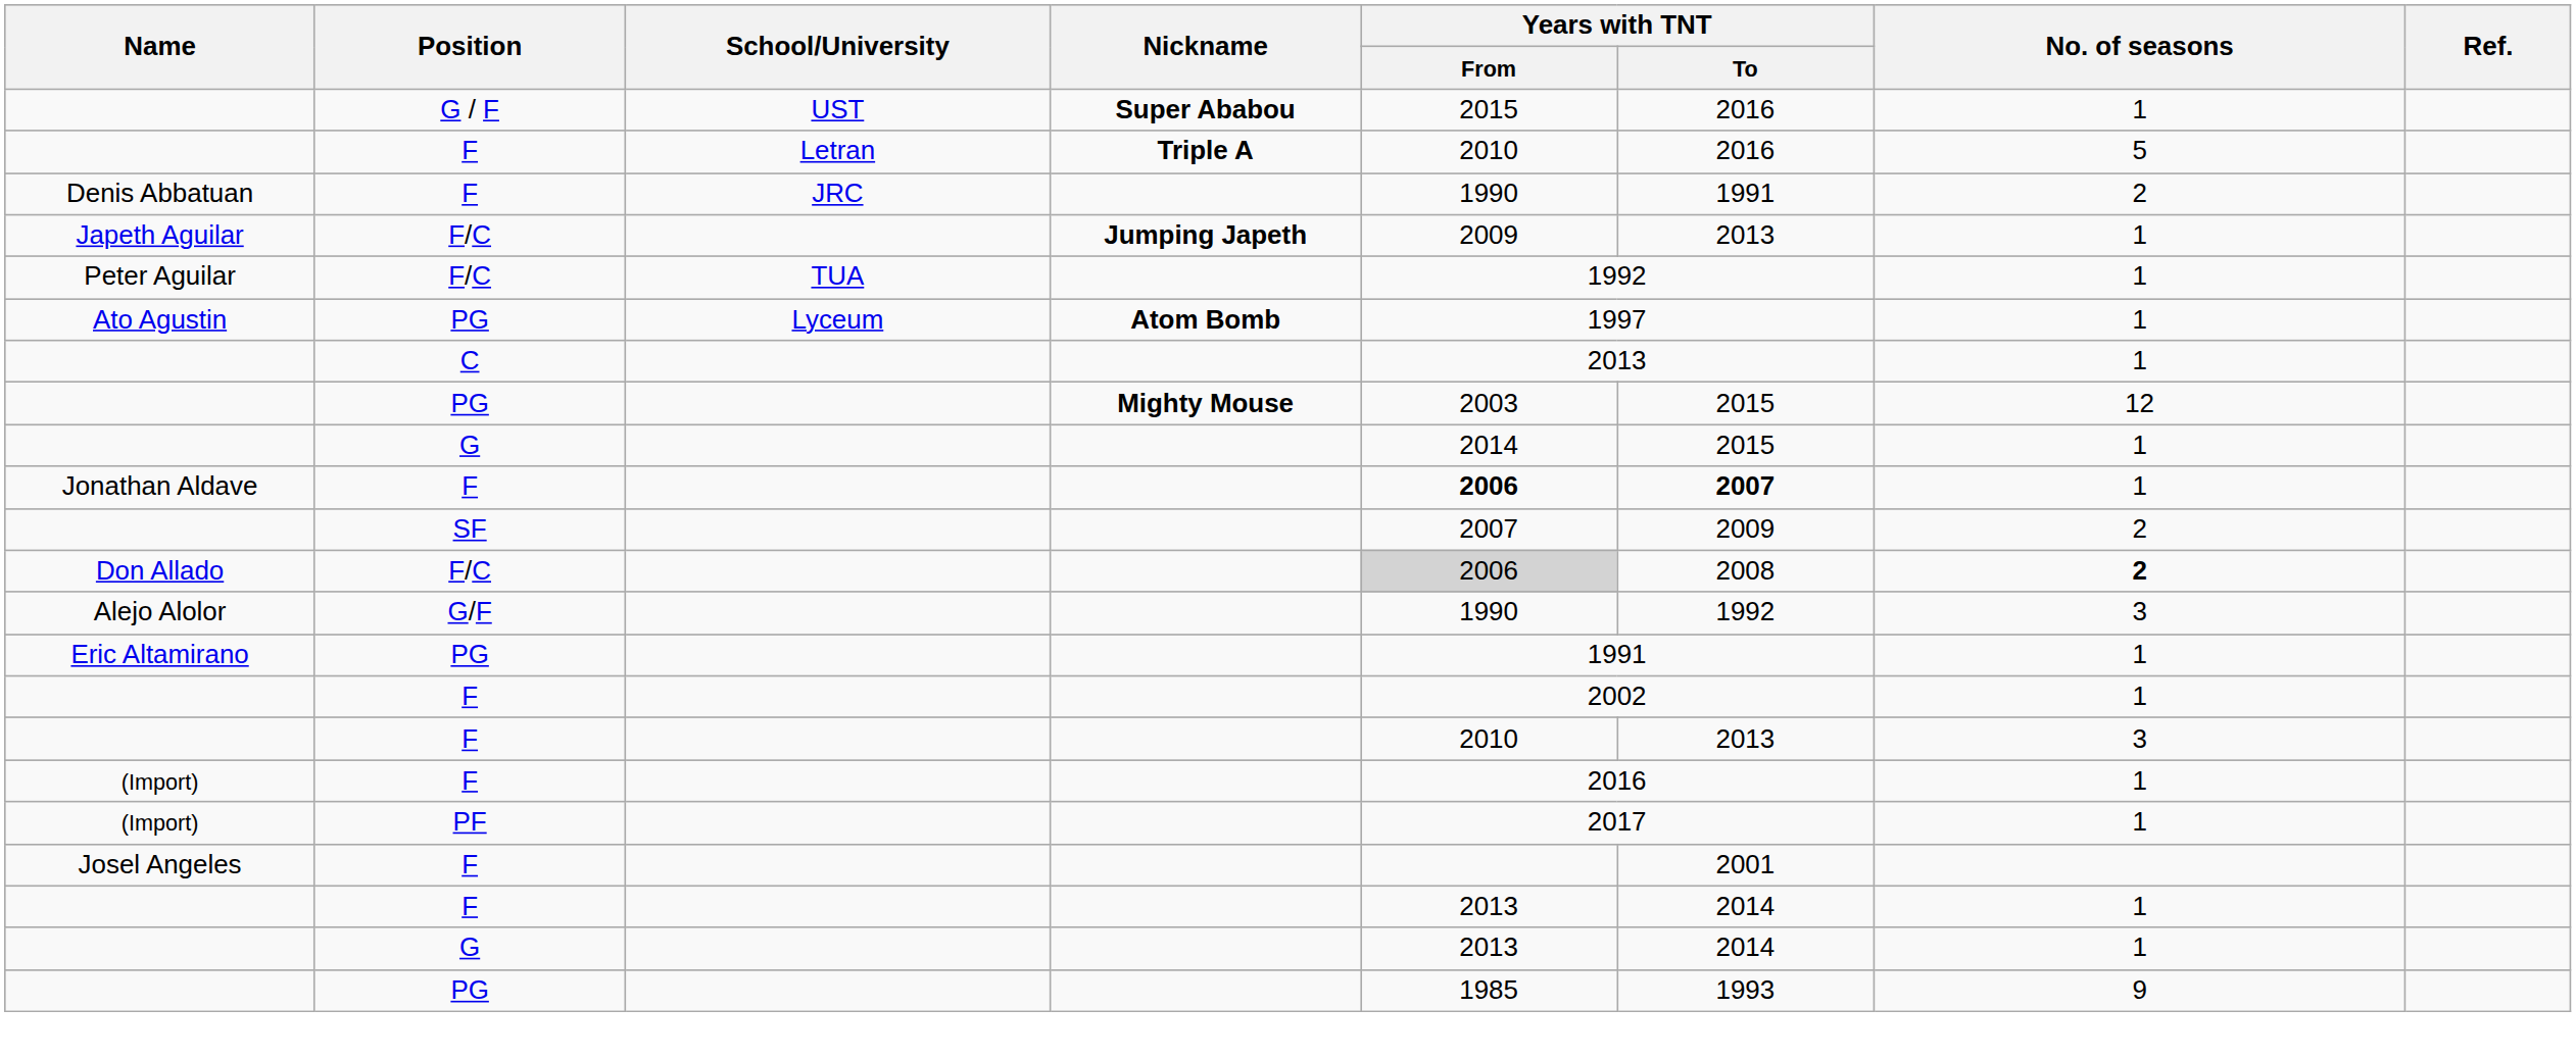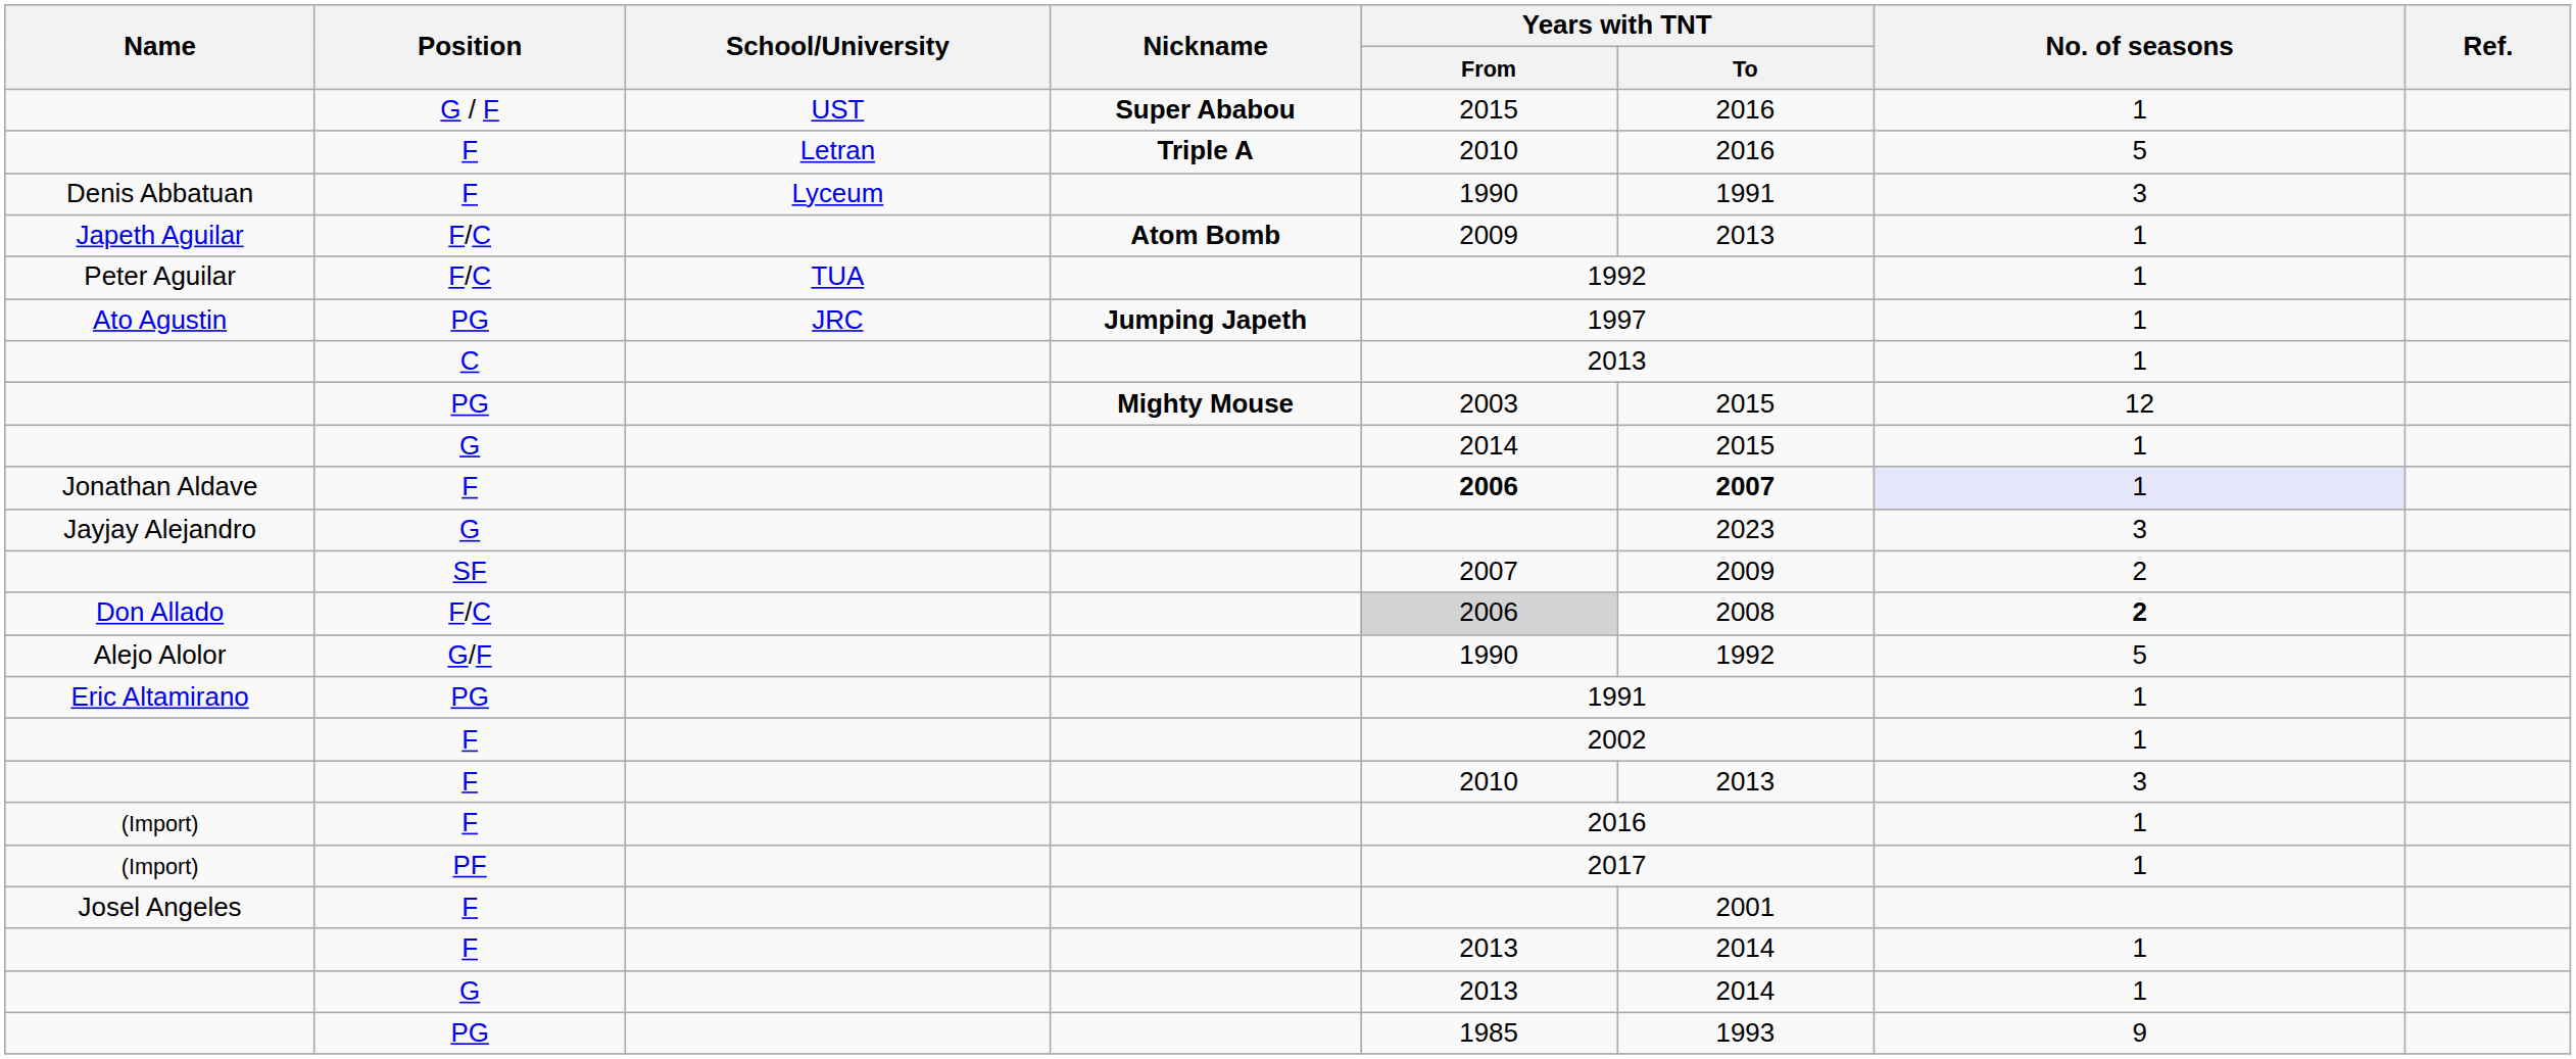Denis Abbatuan | School/University: JRC -> Lyceum
Denis Abbatuan | No. of seasons: 2 -> 3
Japeth Aguilar | Nickname: Jumping Japeth -> Atom Bomb
Ato Agustin | School/University: Lyceum -> JRC
Ato Agustin | Nickname: Atom Bomb -> Jumping Japeth
Jonathan Aldave | No. of seasons: no background -> lavender background
+ row: Jayjay Alejandro | G | 2023 | 3
Alejo Alolor | No. of seasons: 3 -> 5
